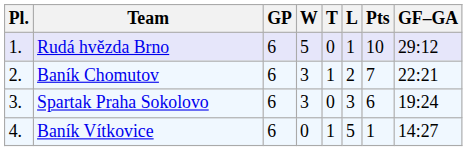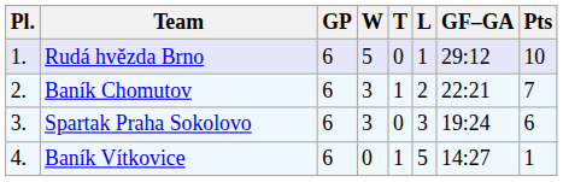columns swapped: GF–GA <-> Pts
